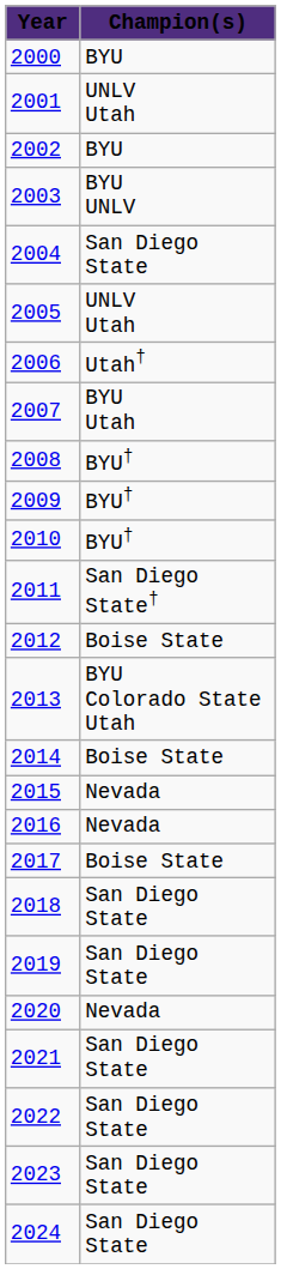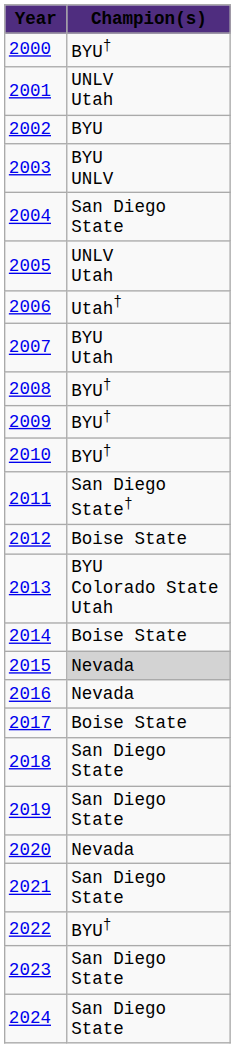2000 | Champion(s): BYU -> BYU†
2015 | Champion(s): no background -> lightgrey background
2022 | Champion(s): San Diego State -> BYU†
